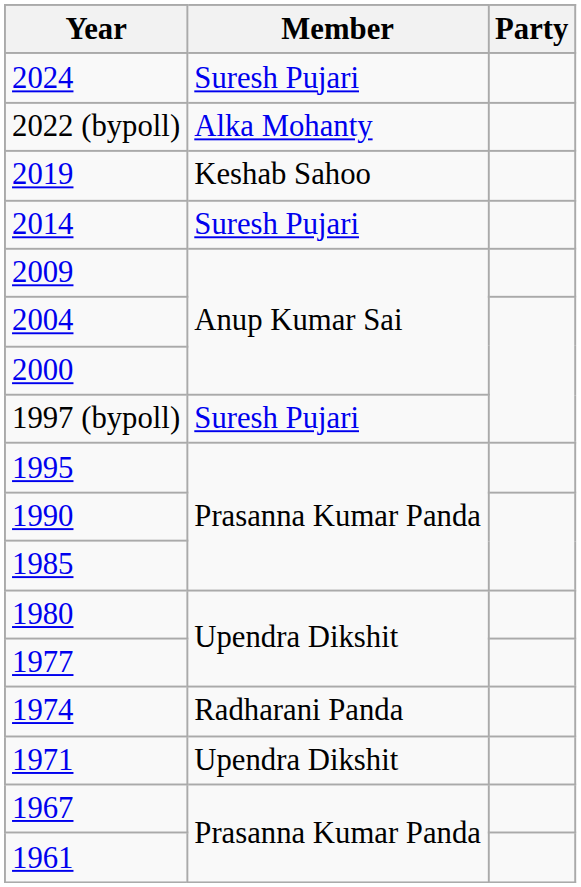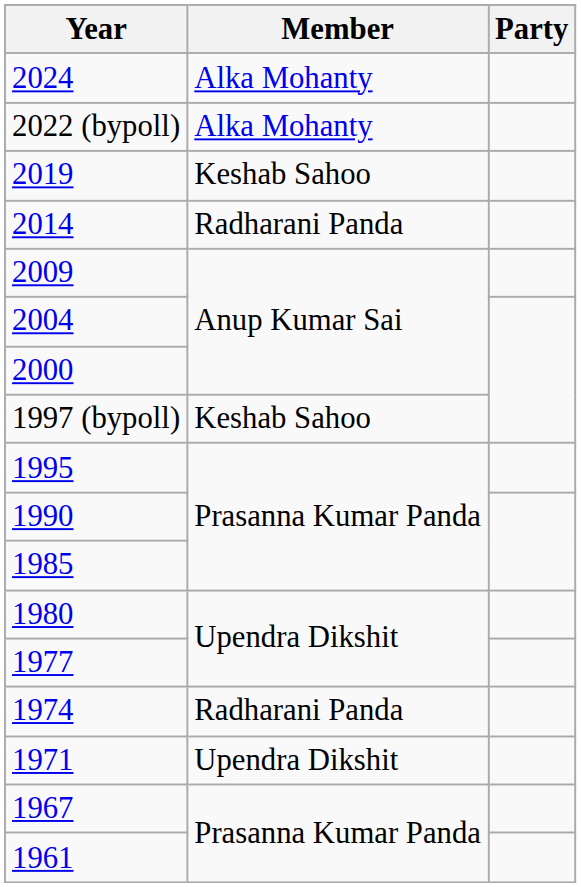2024 | Member: Suresh Pujari -> Alka Mohanty
2014 | Member: Suresh Pujari -> Radharani Panda
1997 (bypoll) | Member: Suresh Pujari -> Keshab Sahoo
